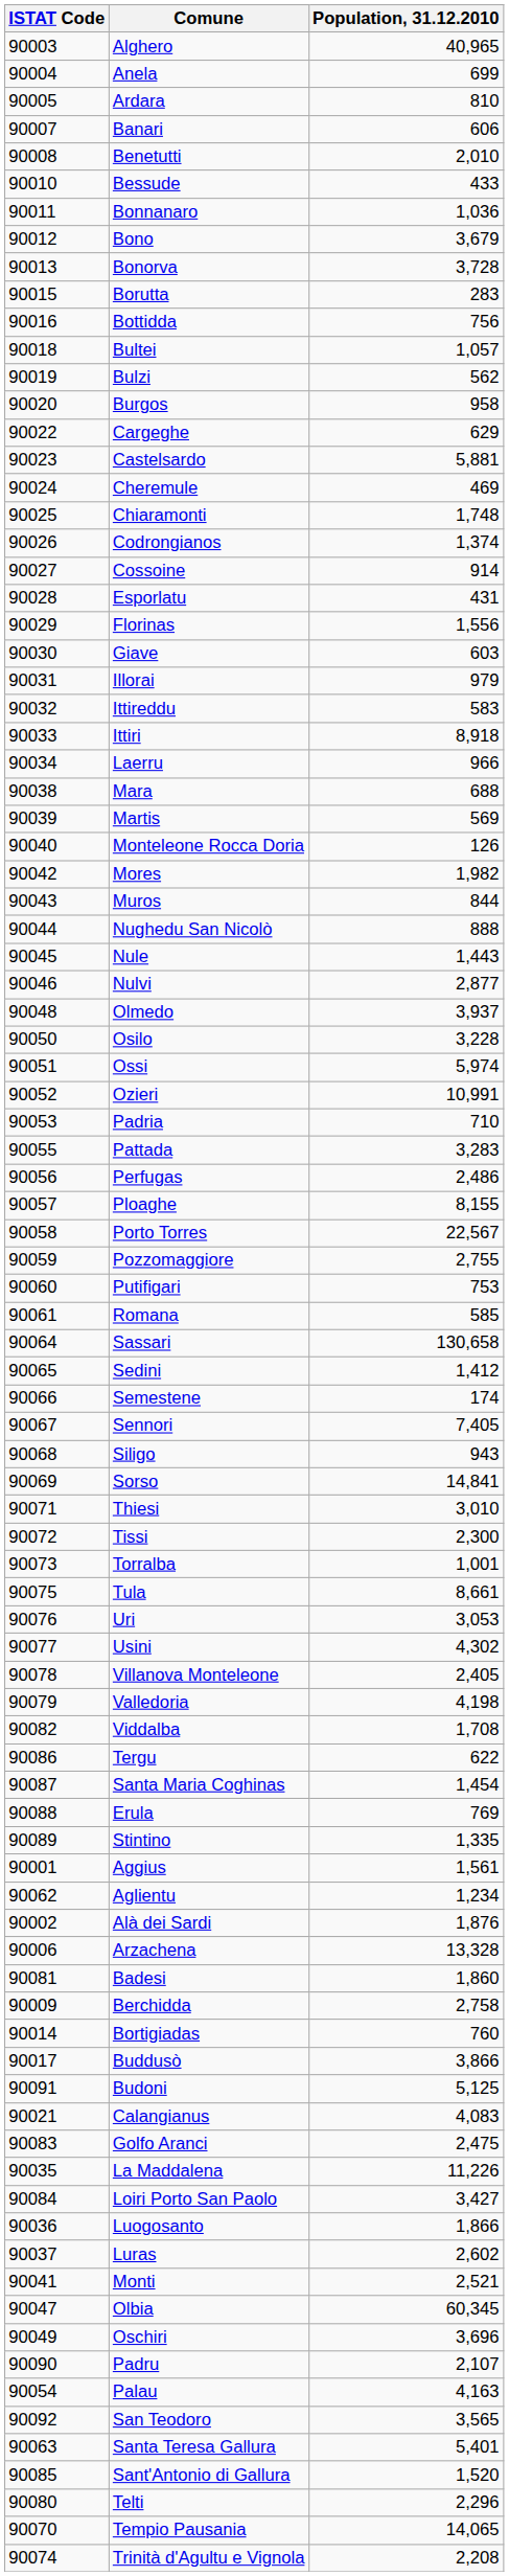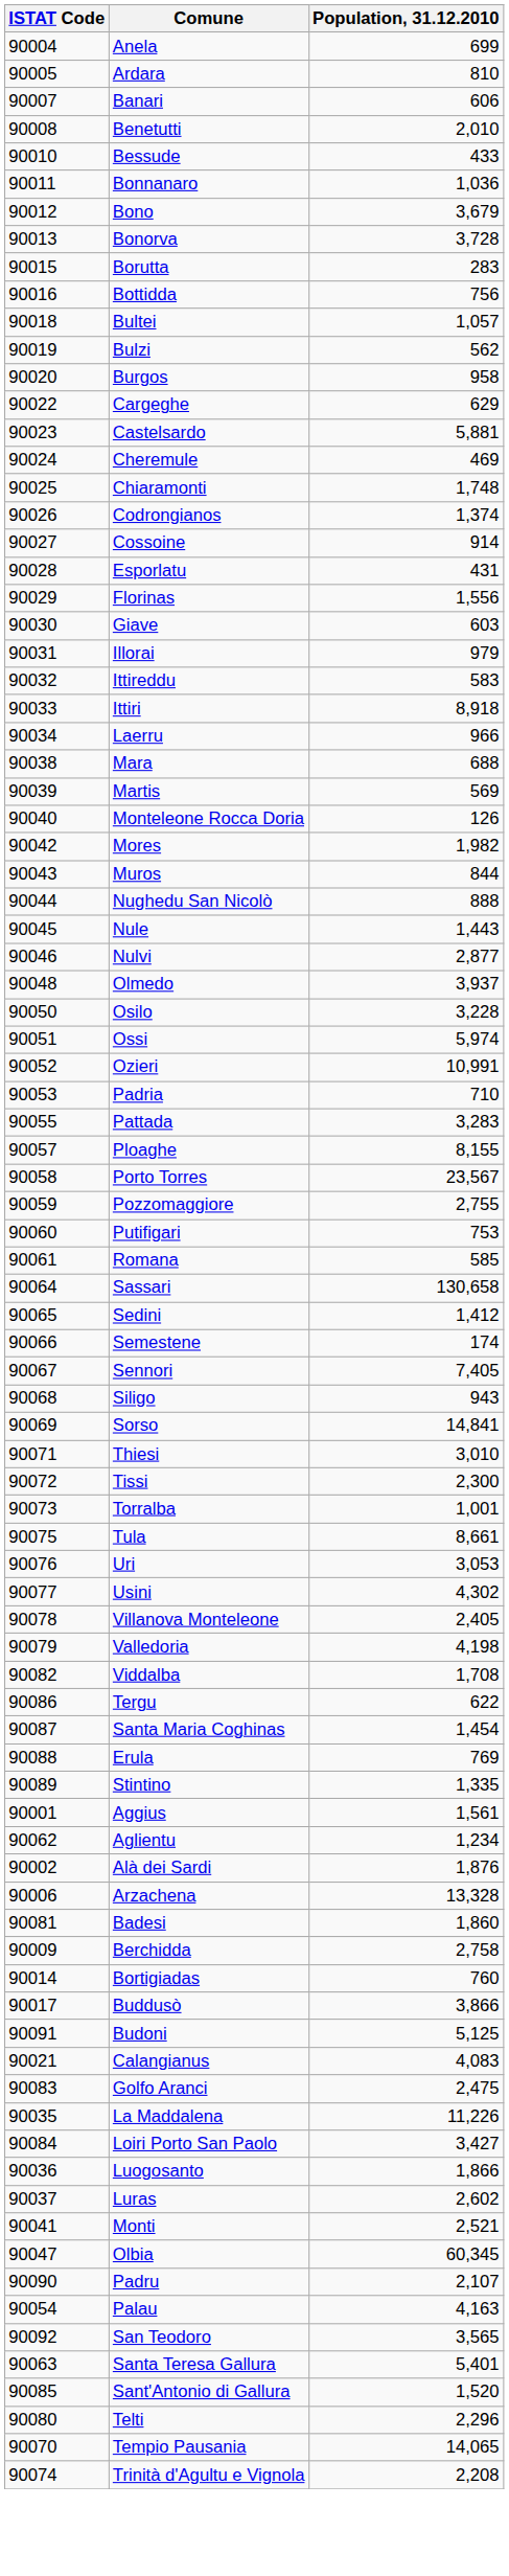- row: 90003 | Alghero | 40,965
- row: 90056 | Perfugas | 2,486
Porto Torres | Population, 31.12.2010: 22,567 -> 23,567
- row: 90049 | Oschiri | 3,696
